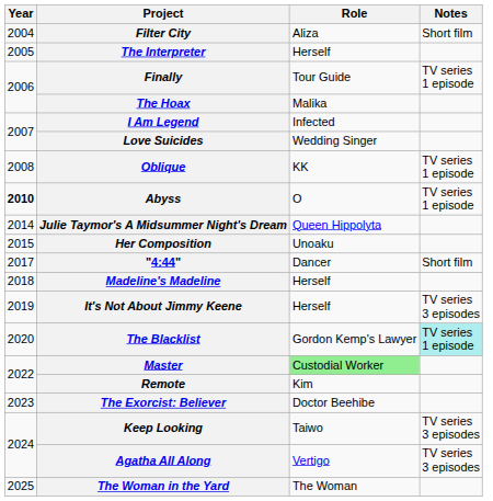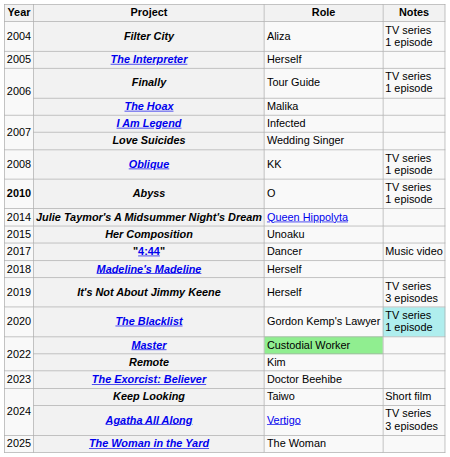Filter City | Notes: Short film -> TV series 1 episode
"4:44" | Notes: Short film -> Music video
Keep Looking | Notes: TV series 3 episodes -> Short film
